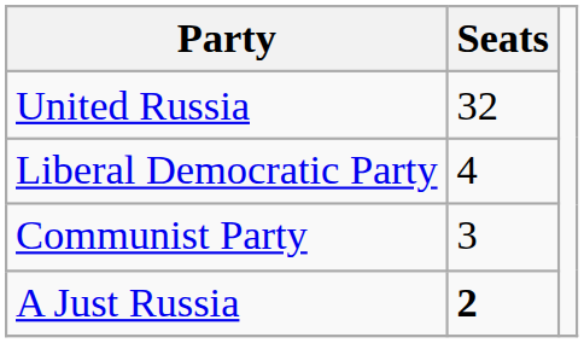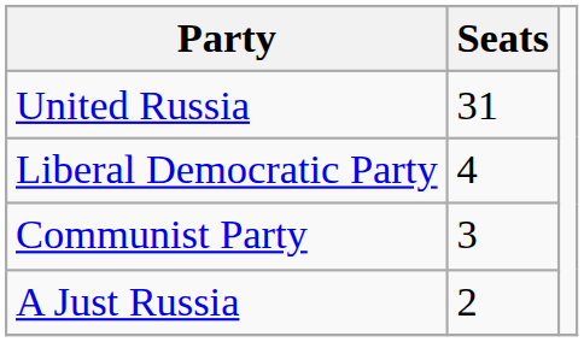United Russia | Seats: 32 -> 31
A Just Russia | Seats: bold -> normal
